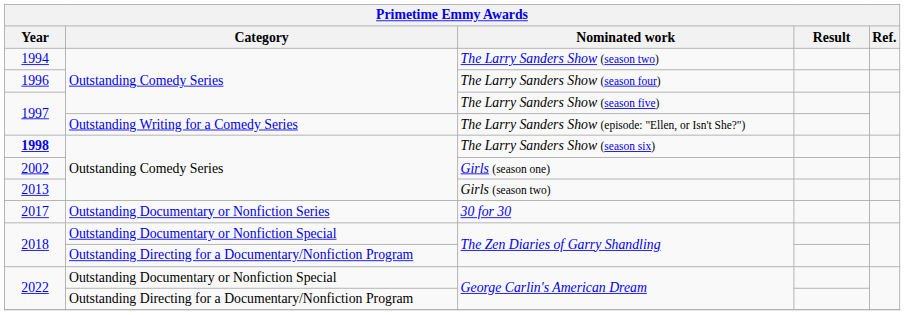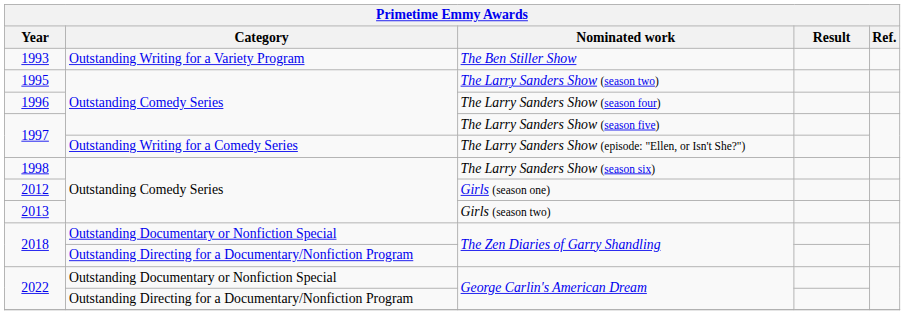+ row: 1993 | Outstanding Writing for a Variety Program | The Ben Stiller Show
The Larry Sanders Show (season two) | Year: 1994 -> 1995
The Larry Sanders Show (season six) | Year: bold -> normal
Girls (season one) | Year: 2002 -> 2012
- row: 2017 | Outstanding Documentary or Nonfiction Series | 30 for 30
